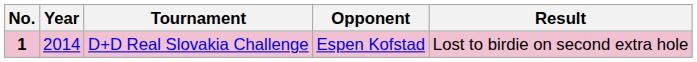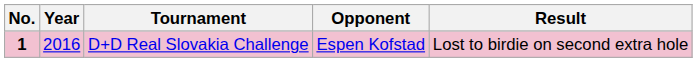D+D Real Slovakia Challenge | Year: 2014 -> 2016
